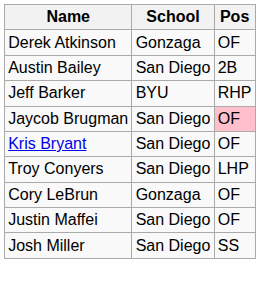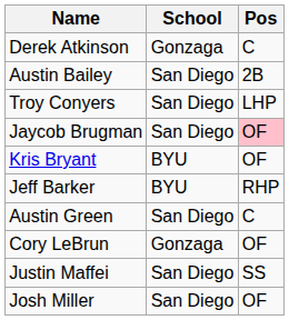Derek Atkinson | Pos: OF -> C
rows swapped: Jeff Barker <-> Troy Conyers
Kris Bryant | School: San Diego -> BYU
+ row: Austin Green | San Diego | C
Justin Maffei | Pos: OF -> SS
Josh Miller | Pos: SS -> OF
